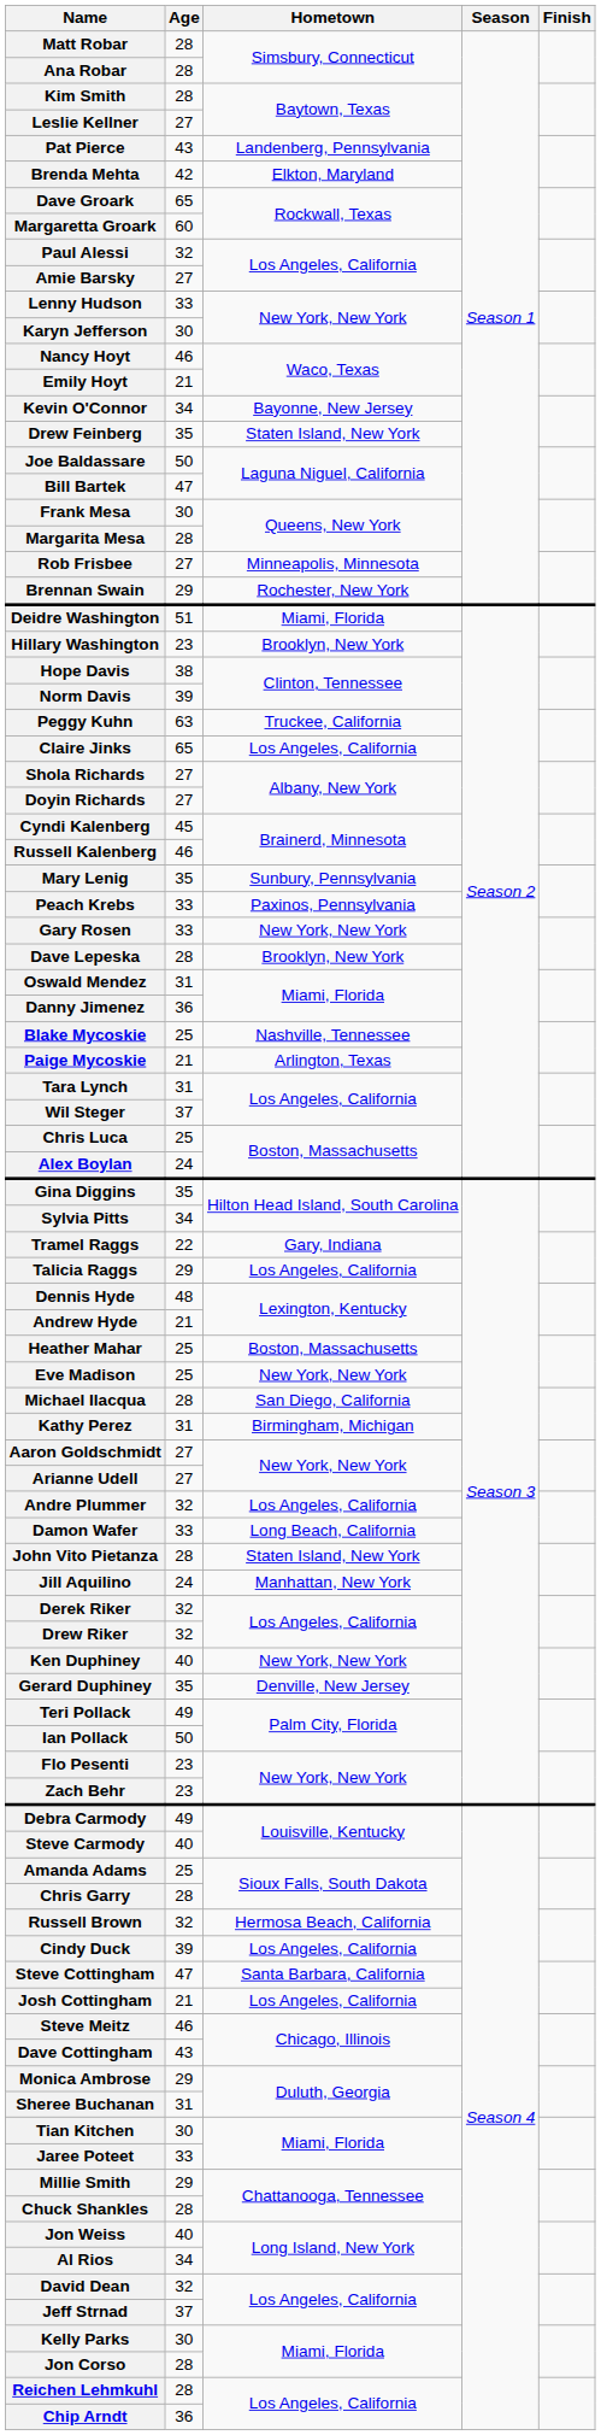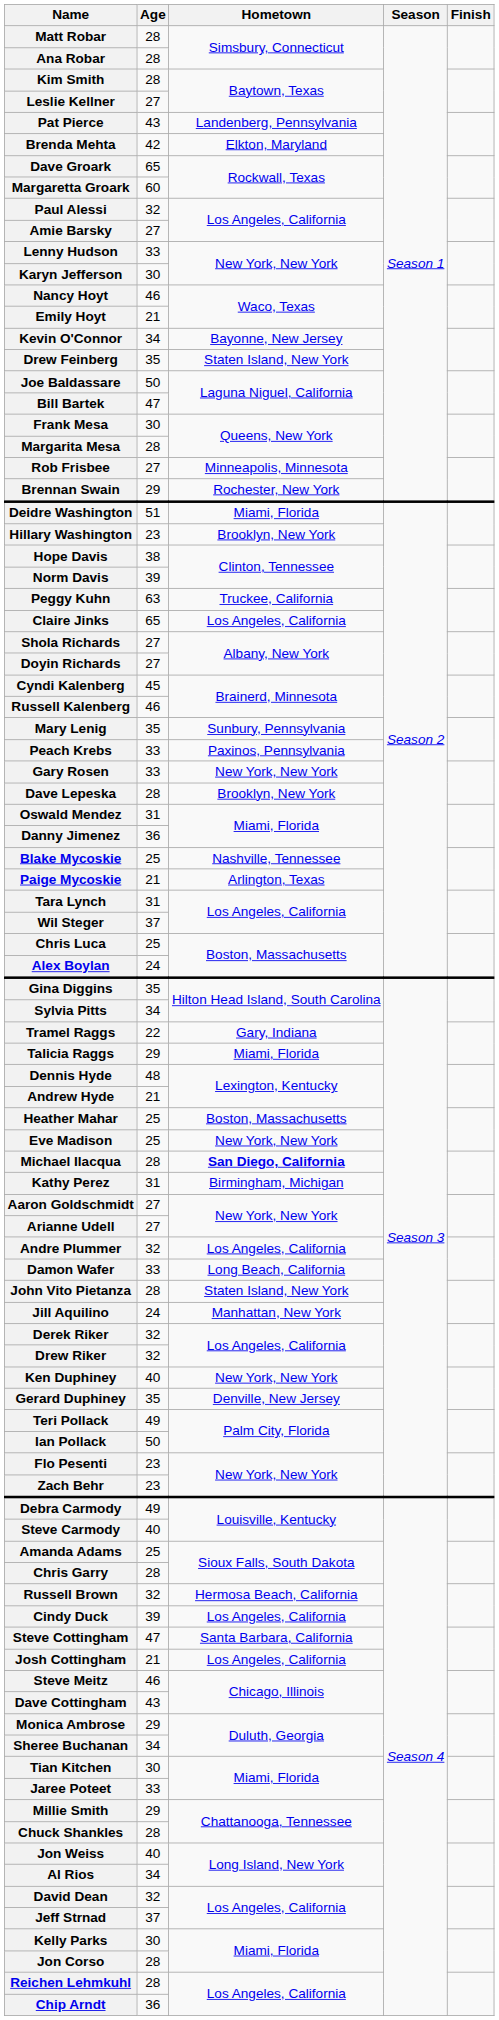Talicia Raggs | Hometown: Los Angeles, California -> Miami, Florida
Michael Ilacqua | Hometown: normal -> bold
Sheree Buchanan | Age: 31 -> 34
